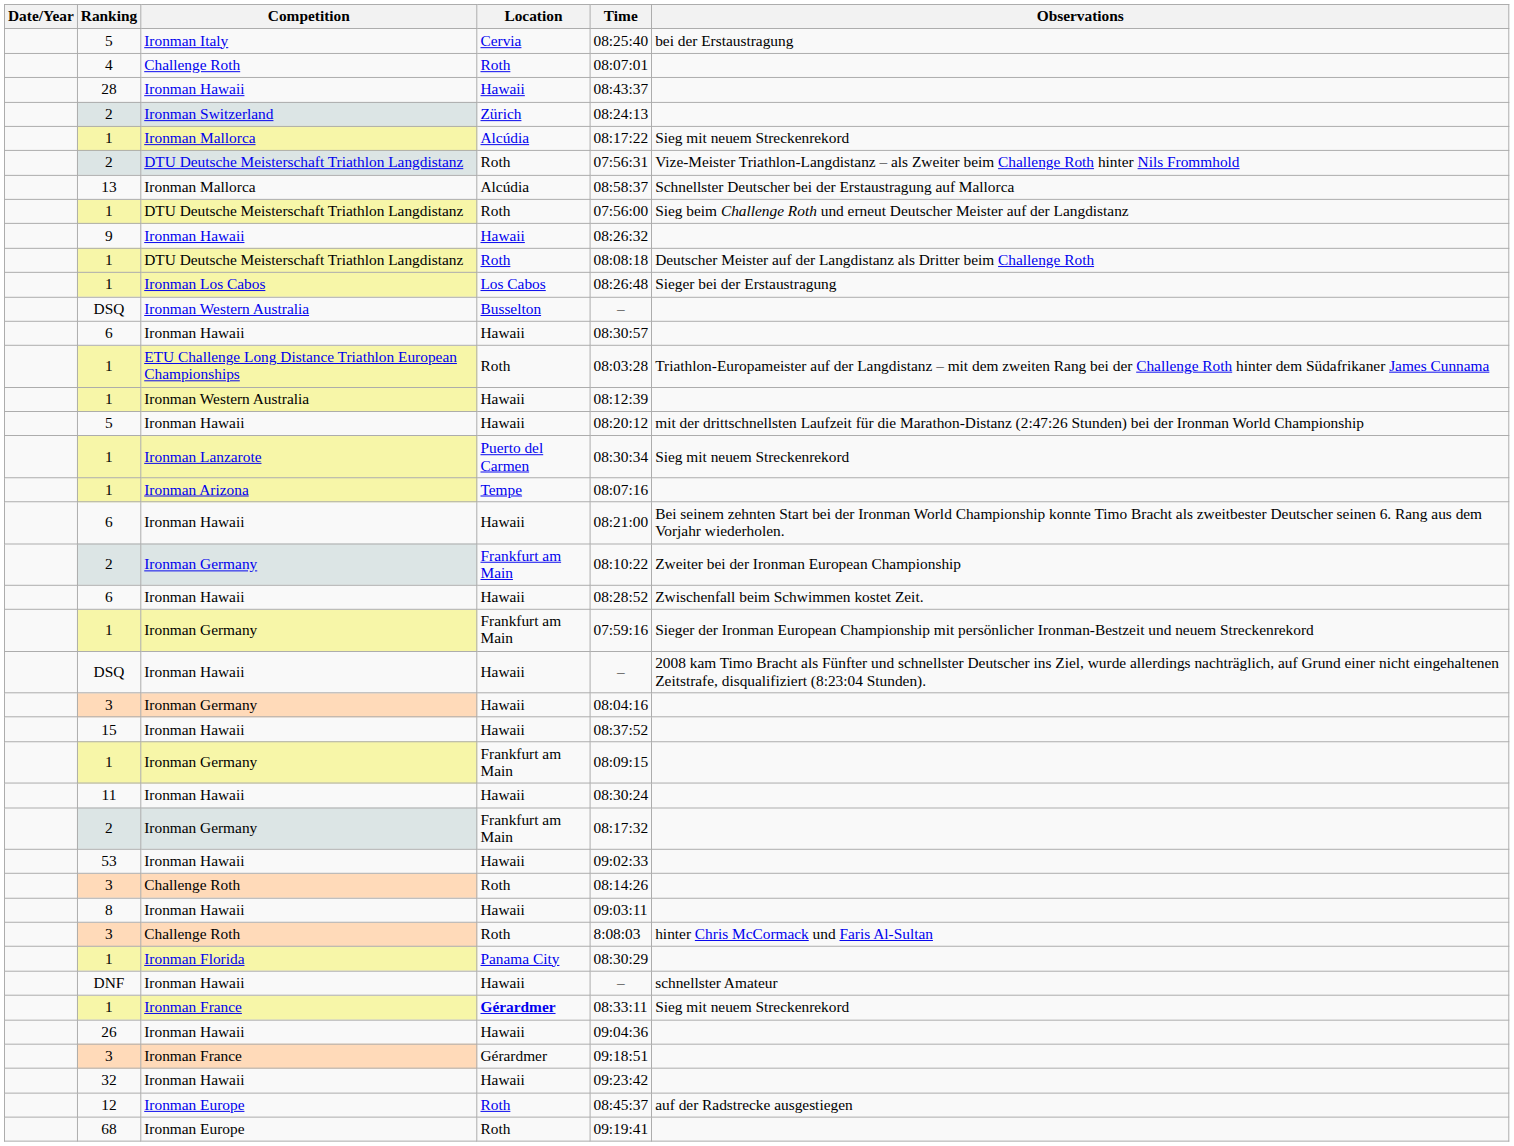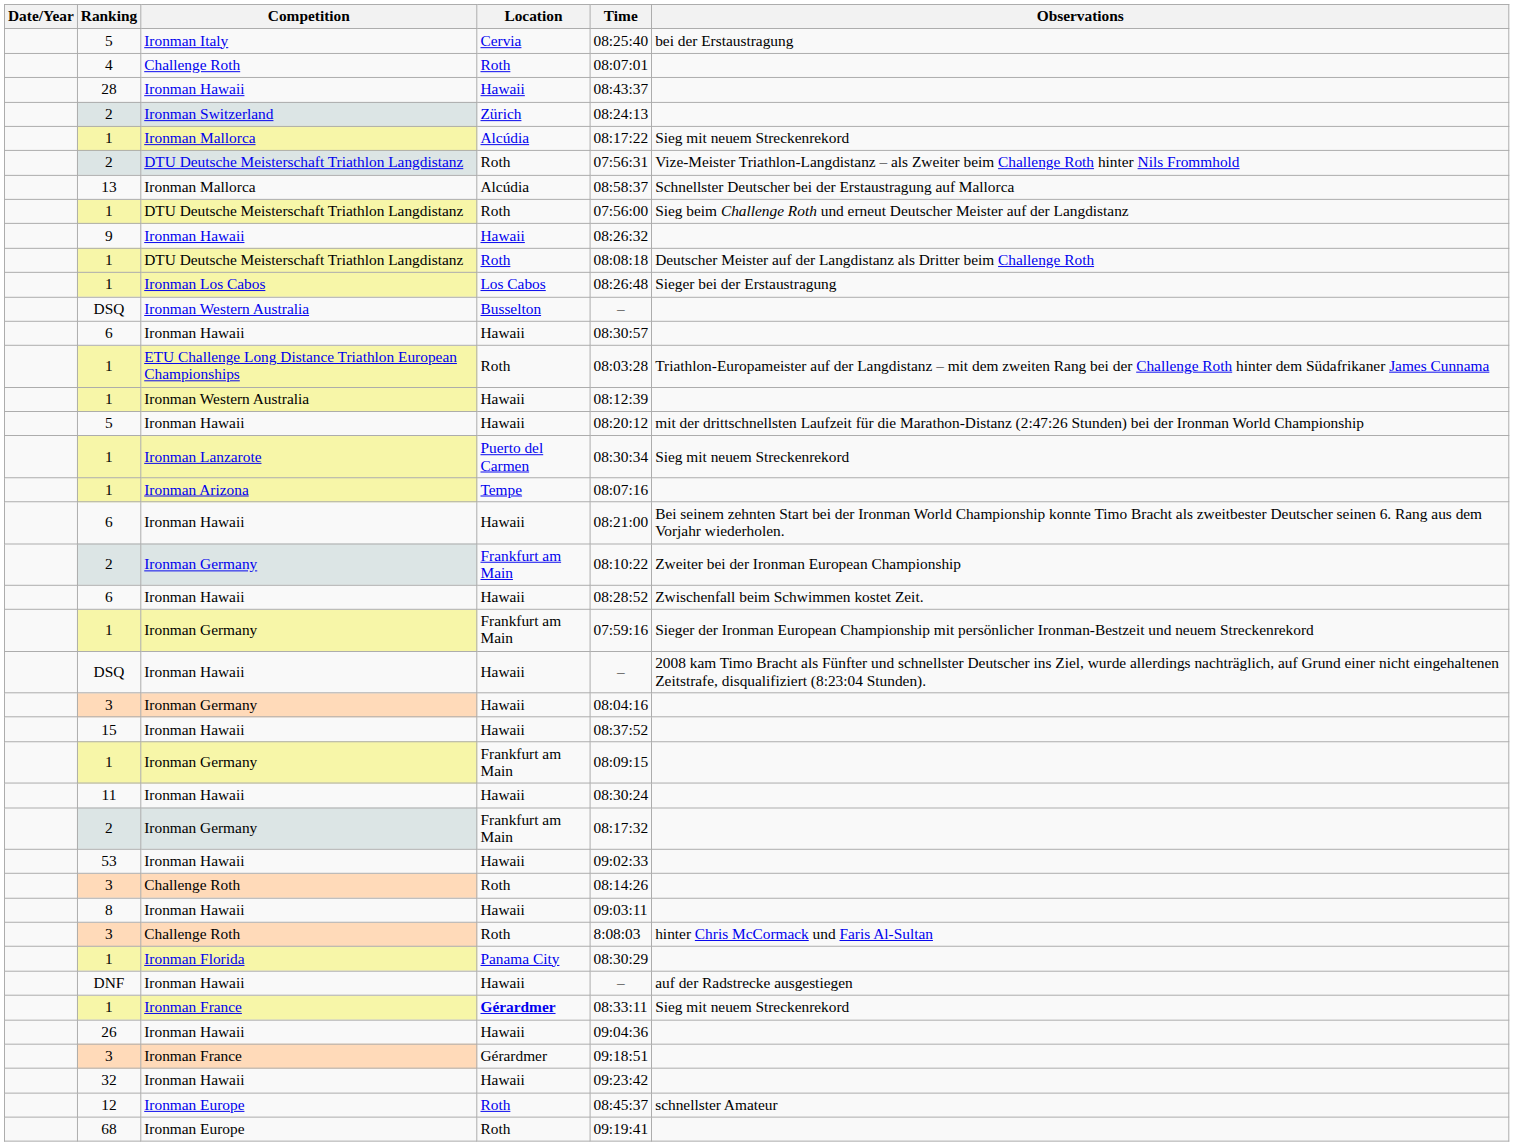DNF | Observations: schnellster Amateur -> auf der Radstrecke ausgestiegen
12 | Observations: auf der Radstrecke ausgestiegen -> schnellster Amateur
